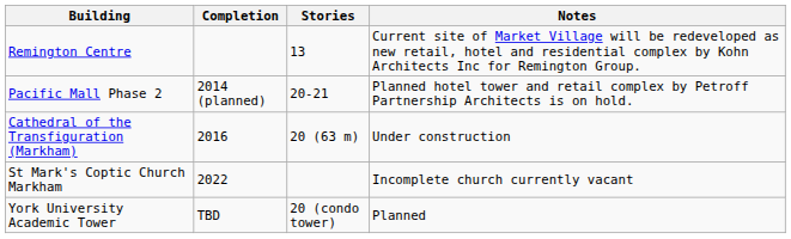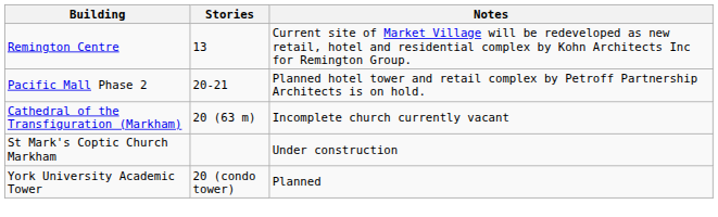- column: Completion | 2014 (planned) | 2016 | 2022 | TBD
Cathedral of the Transfiguration (Markham) | Notes: Under construction -> Incomplete church currently vacant
St Mark's Coptic Church Markham | Notes: Incomplete church currently vacant -> Under construction
